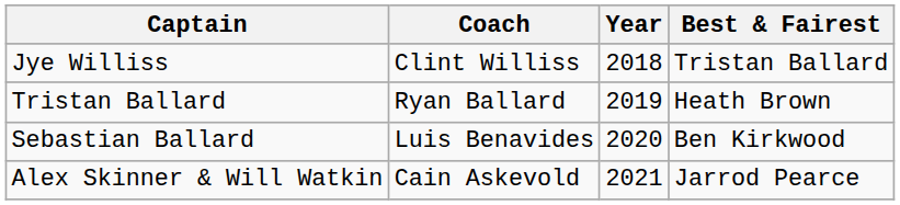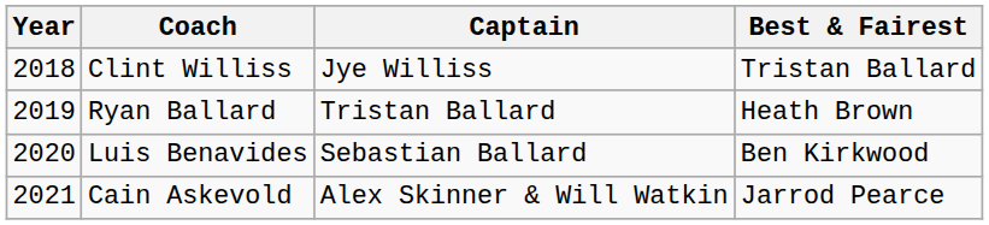columns swapped: Year <-> Captain
